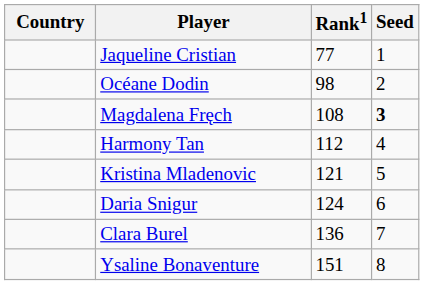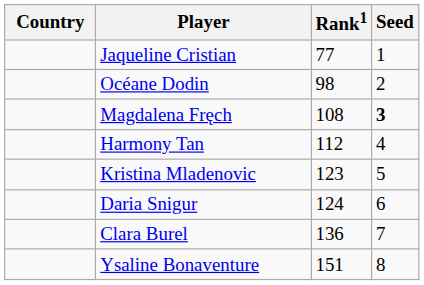Kristina Mladenovic | Rank1: 121 -> 123
